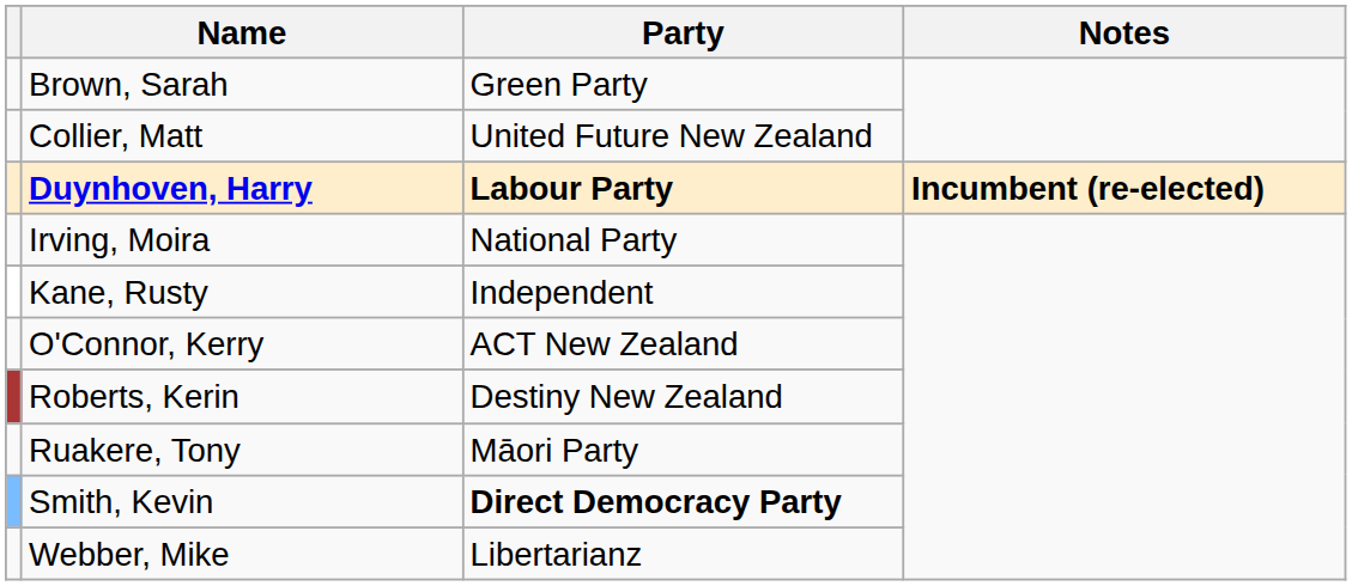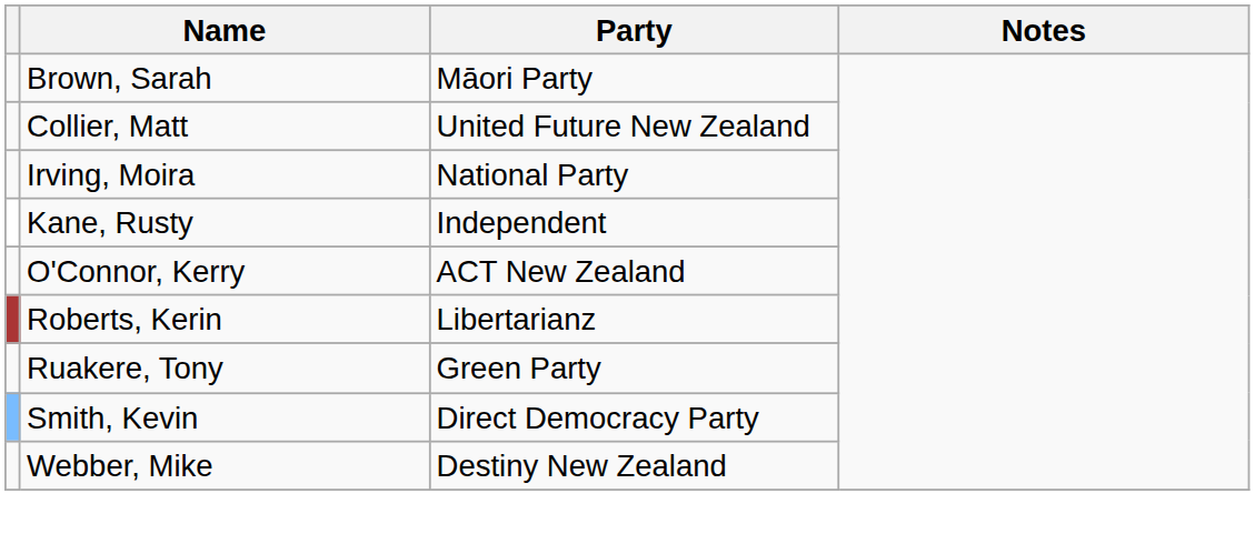Brown, Sarah | Party: Green Party -> Māori Party
- row: Duynhoven, Harry | Labour Party | Incumbent (re-elected)
Roberts, Kerin | Party: Destiny New Zealand -> Libertarianz
Ruakere, Tony | Party: Māori Party -> Green Party
Smith, Kevin | Party: bold -> normal
Webber, Mike | Party: Libertarianz -> Destiny New Zealand
